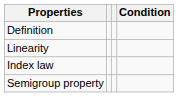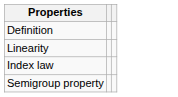- column: Condition
